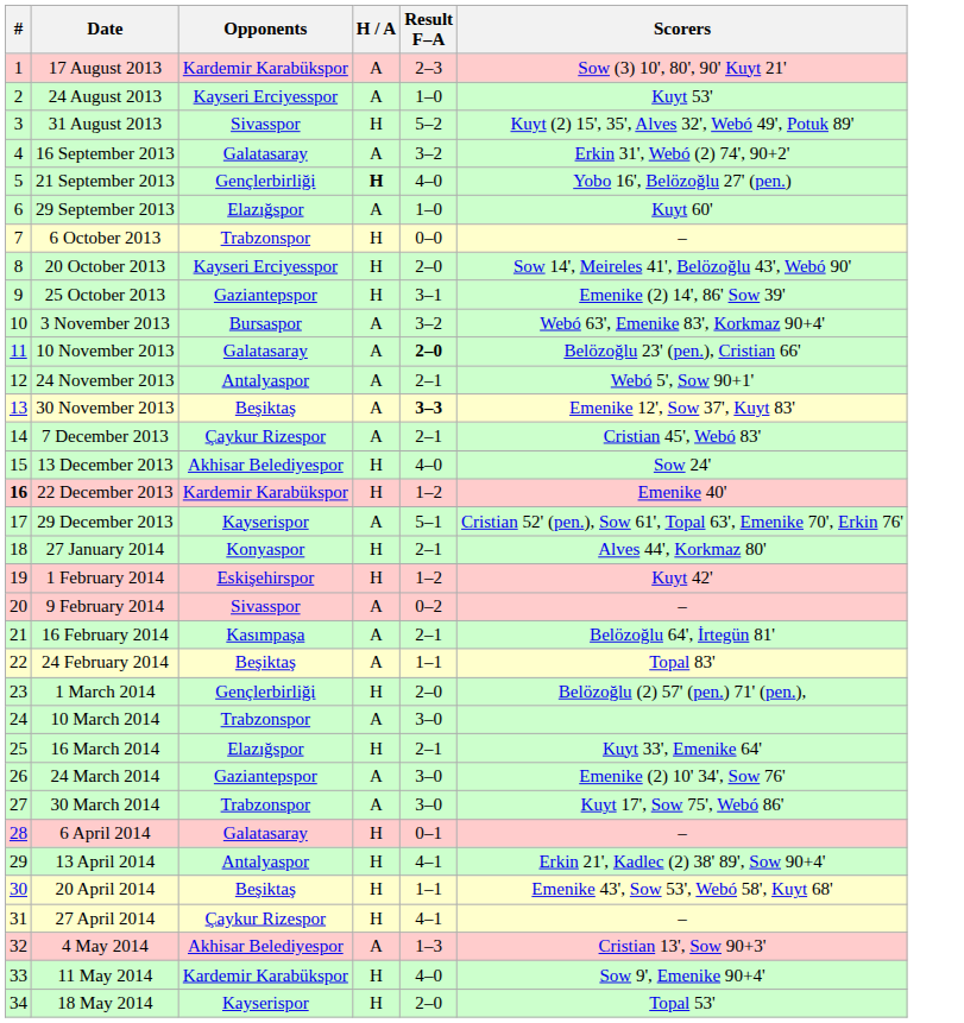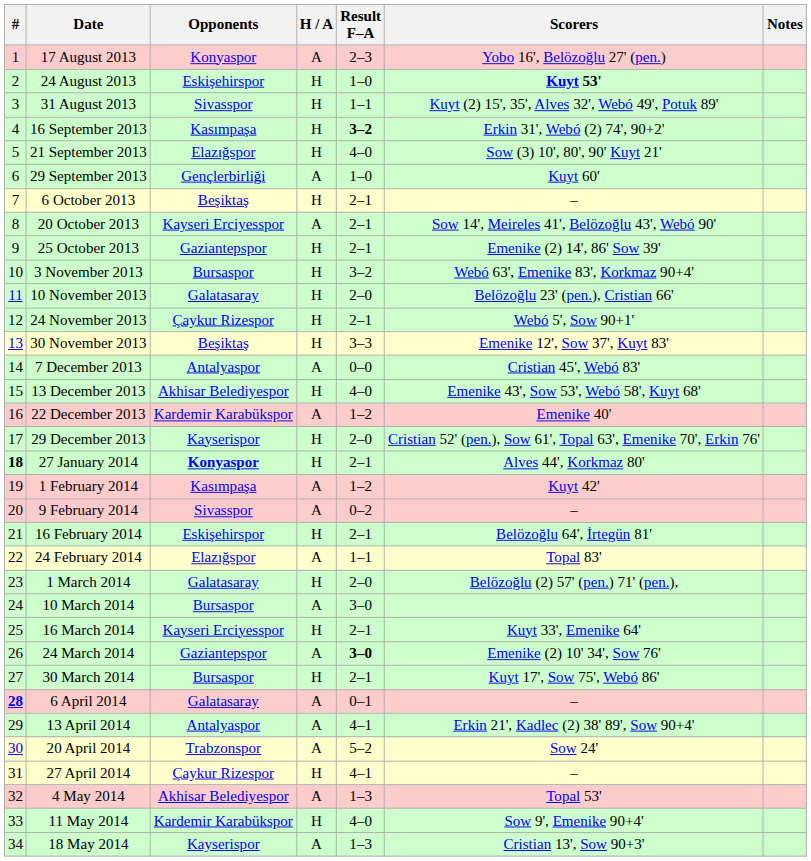+ column: Notes
17 August 2013 | Opponents: Kardemir Karabükspor -> Konyaspor
17 August 2013 | Scorers: Sow (3) 10', 80', 90' Kuyt 21' -> Yobo 16', Belözoğlu 27' (pen.)
24 August 2013 | Opponents: Kayseri Erciyesspor -> Eskişehirspor
24 August 2013 | H / A: A -> H
24 August 2013 | Scorers: normal -> bold
31 August 2013 | Result F–A: 5–2 -> 1–1
16 September 2013 | Opponents: Galatasaray -> Kasımpaşa
16 September 2013 | H / A: A -> H
16 September 2013 | Result F–A: normal -> bold
21 September 2013 | Opponents: Gençlerbirliği -> Elazığspor
21 September 2013 | H / A: bold -> normal
21 September 2013 | Scorers: Yobo 16', Belözoğlu 27' (pen.) -> Sow (3) 10', 80', 90' Kuyt 21'
29 September 2013 | Opponents: Elazığspor -> Gençlerbirliği
6 October 2013 | Opponents: Trabzonspor -> Beşiktaş
6 October 2013 | Result F–A: 0–0 -> 2–1
20 October 2013 | H / A: H -> A
20 October 2013 | Result F–A: 2–0 -> 2–1
25 October 2013 | Result F–A: 3–1 -> 2–1
3 November 2013 | H / A: A -> H
10 November 2013 | H / A: A -> H
10 November 2013 | Result F–A: bold -> normal
24 November 2013 | Opponents: Antalyaspor -> Çaykur Rizespor
24 November 2013 | H / A: A -> H
30 November 2013 | H / A: A -> H
30 November 2013 | Result F–A: bold -> normal
7 December 2013 | Opponents: Çaykur Rizespor -> Antalyaspor
7 December 2013 | Result F–A: 2–1 -> 0–0
13 December 2013 | Scorers: Sow 24' -> Emenike 43', Sow 53', Webó 58', Kuyt 68'
22 December 2013 | #: bold -> normal
22 December 2013 | H / A: H -> A
29 December 2013 | H / A: A -> H
29 December 2013 | Result F–A: 5–1 -> 2–0
27 January 2014 | #: normal -> bold
27 January 2014 | Opponents: normal -> bold
1 February 2014 | Opponents: Eskişehirspor -> Kasımpaşa
1 February 2014 | H / A: H -> A
16 February 2014 | Opponents: Kasımpaşa -> Eskişehirspor
16 February 2014 | H / A: A -> H
24 February 2014 | Opponents: Beşiktaş -> Elazığspor
1 March 2014 | Opponents: Gençlerbirliği -> Galatasaray
10 March 2014 | Opponents: Trabzonspor -> Bursaspor
16 March 2014 | Opponents: Elazığspor -> Kayseri Erciyesspor
24 March 2014 | Result F–A: normal -> bold
30 March 2014 | Opponents: Trabzonspor -> Bursaspor
30 March 2014 | H / A: A -> H
30 March 2014 | Result F–A: 3–0 -> 2–1
6 April 2014 | #: normal -> bold
6 April 2014 | H / A: H -> A
13 April 2014 | H / A: H -> A
20 April 2014 | Opponents: Beşiktaş -> Trabzonspor
20 April 2014 | H / A: H -> A
20 April 2014 | Result F–A: 1–1 -> 5–2
20 April 2014 | Scorers: Emenike 43', Sow 53', Webó 58', Kuyt 68' -> Sow 24'
4 May 2014 | Scorers: Cristian 13', Sow 90+3' -> Topal 53'
18 May 2014 | H / A: H -> A
18 May 2014 | Result F–A: 2–0 -> 1–3
18 May 2014 | Scorers: Topal 53' -> Cristian 13', Sow 90+3'
